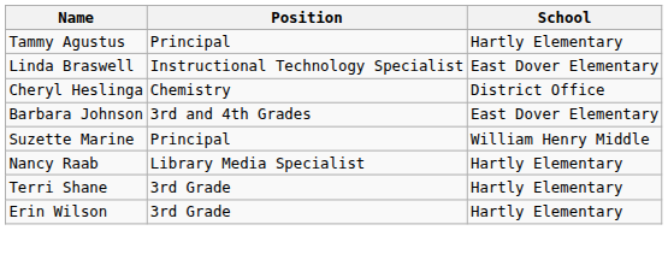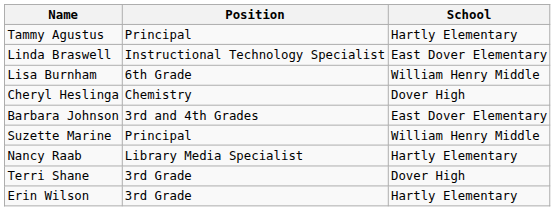+ row: Lisa Burnham | 6th Grade | William Henry Middle
Cheryl Heslinga | School: District Office -> Dover High
Terri Shane | School: Hartly Elementary -> Dover High
